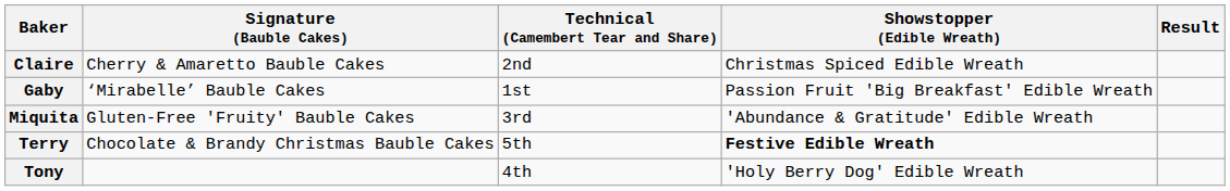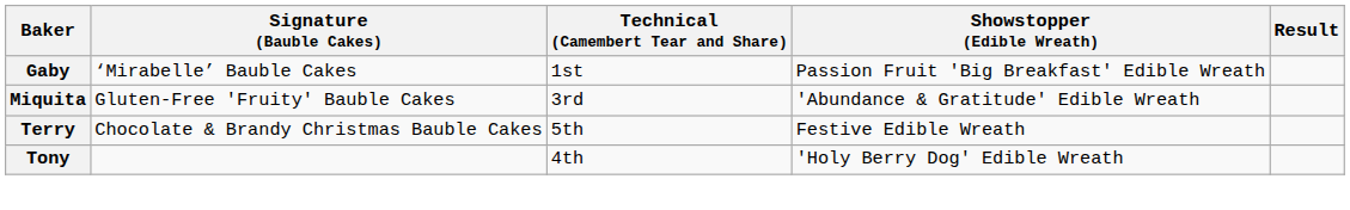- row: Claire | Cherry & Amaretto Bauble Cakes | 2nd | Christmas Spiced Edible Wreath
Terry | Showstopper (Edible Wreath): bold -> normal
